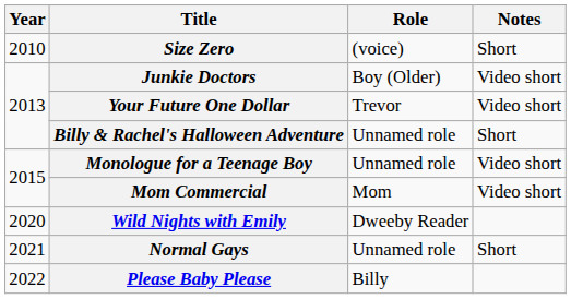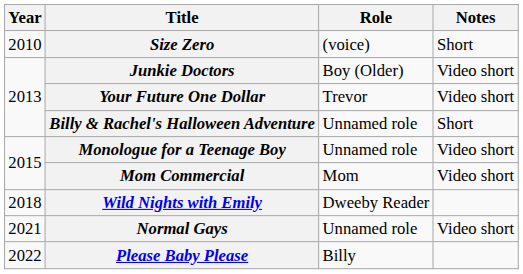Wild Nights with Emily | Year: 2020 -> 2018
Normal Gays | Notes: Short -> Video short
